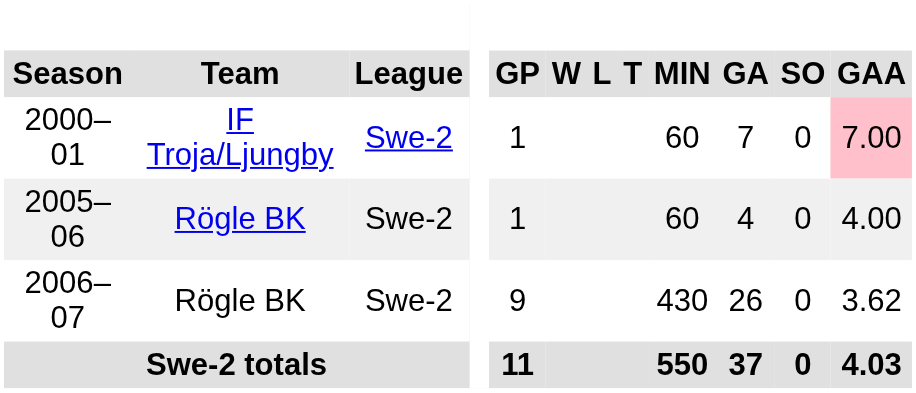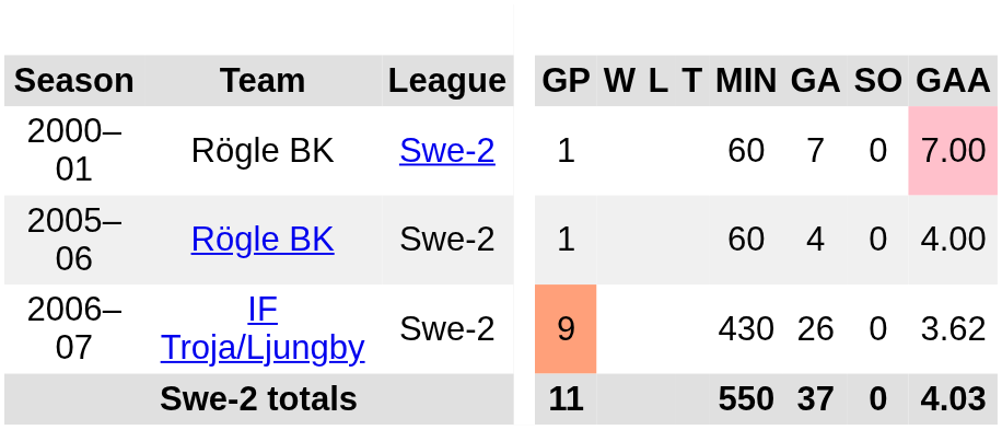2000–01 | Team: IF Troja/Ljungby -> Rögle BK
2006–07 | Team: Rögle BK -> IF Troja/Ljungby
2006–07 | GP: no background -> lightsalmon background
